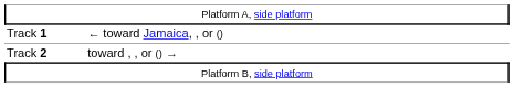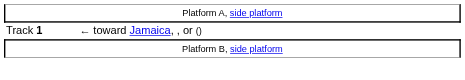- row: Track 2 | toward , , or () →
